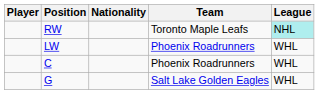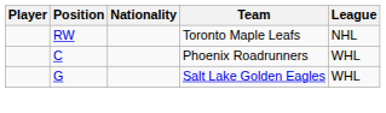RW | League: paleturquoise background -> no background
- row: LW | Phoenix Roadrunners | WHL
